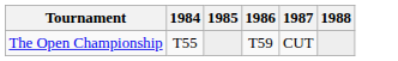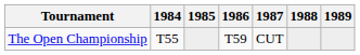+ column: 1989
